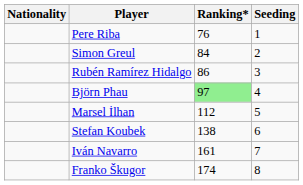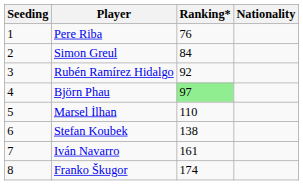columns swapped: Nationality <-> Seeding
Rubén Ramírez Hidalgo | Ranking*: 86 -> 92
Marsel İlhan | Ranking*: 112 -> 110
